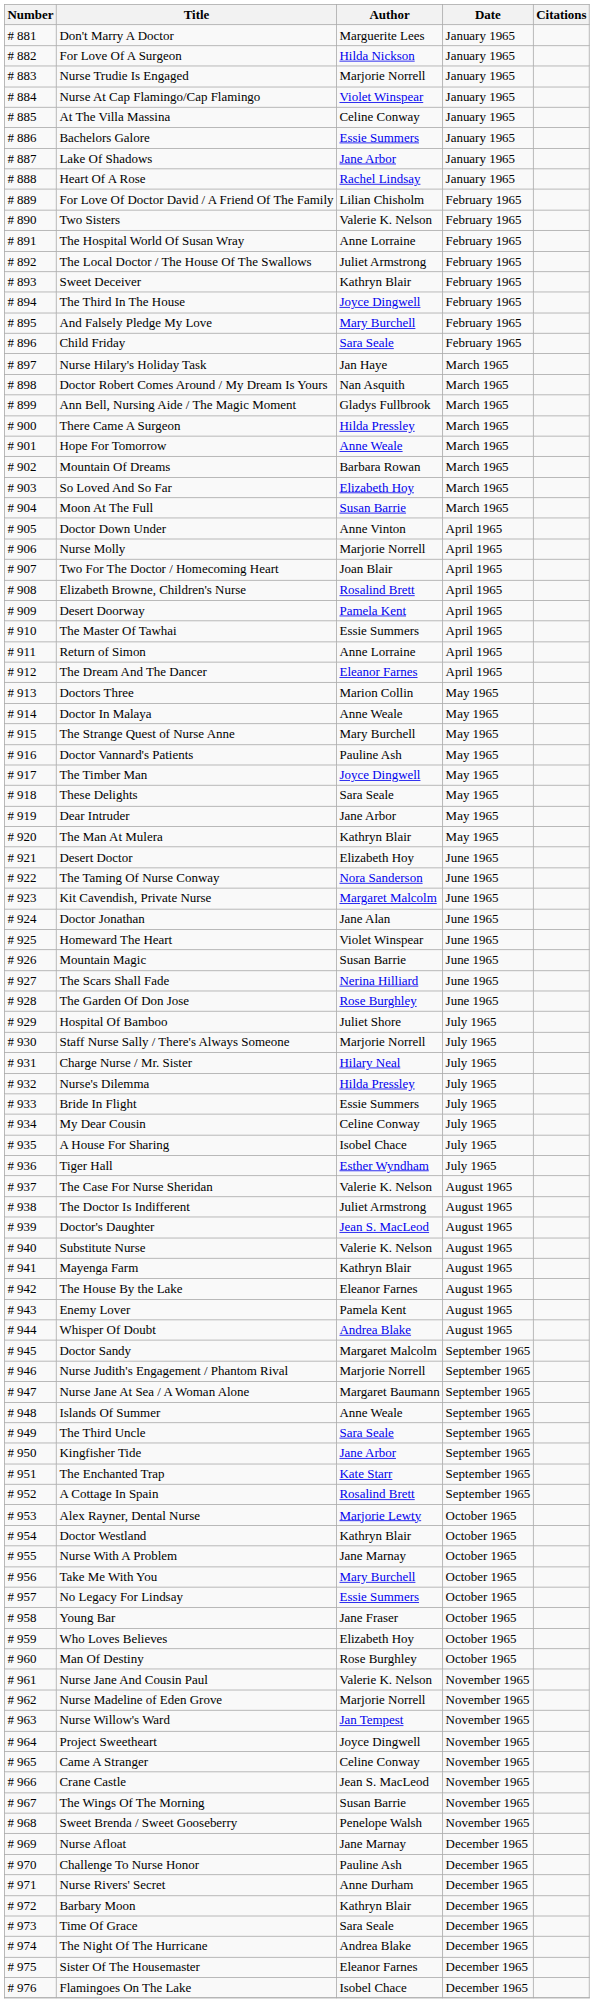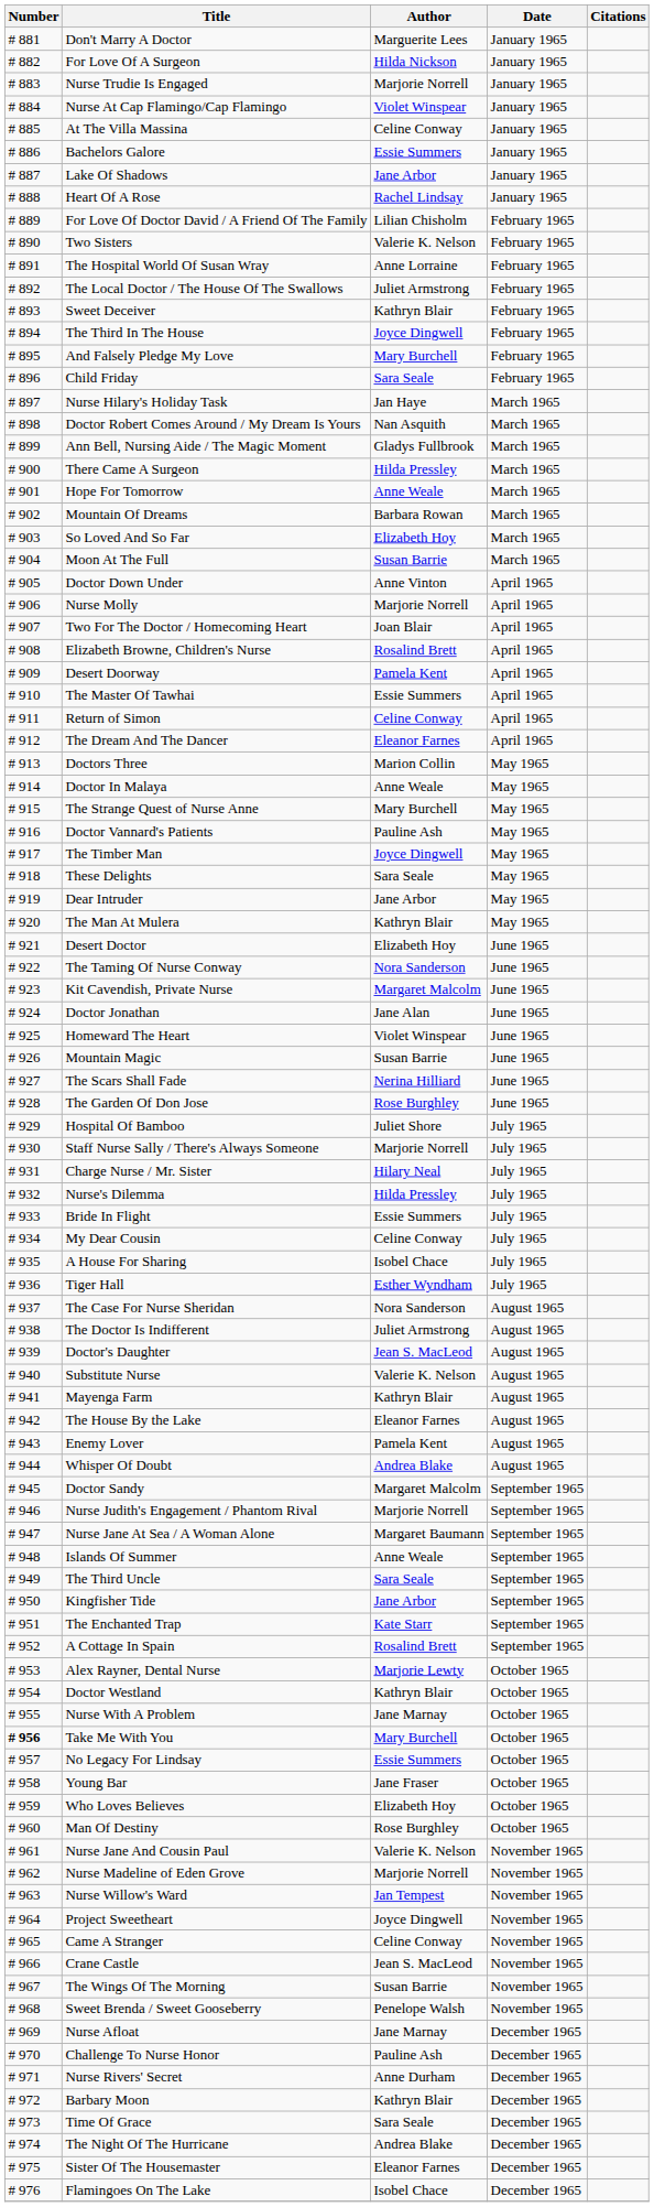Return of Simon | Author: Anne Lorraine -> Celine Conway
The Case For Nurse Sheridan | Author: Valerie K. Nelson -> Nora Sanderson
Take Me With You | Number: normal -> bold
